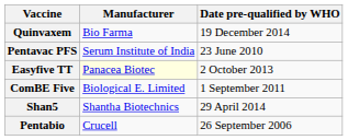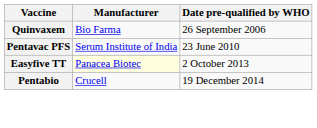Quinvaxem | Date pre-qualified by WHO: 19 December 2014 -> 26 September 2006
- row: ComBE Five | Biological E. Limited | 1 September 2011
- row: Shan5 | Shantha Biotechnics | 29 April 2014
Pentabio | Date pre-qualified by WHO: 26 September 2006 -> 19 December 2014
